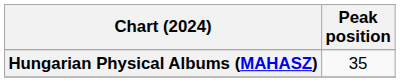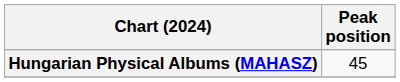Hungarian Physical Albums (MAHASZ) | Peak position: 35 -> 45
